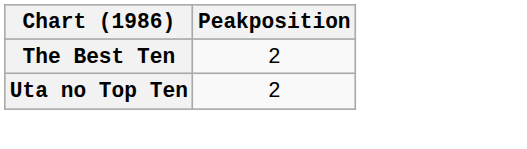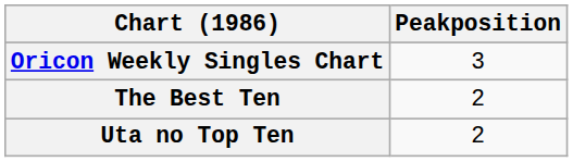+ row: Oricon Weekly Singles Chart | 3
